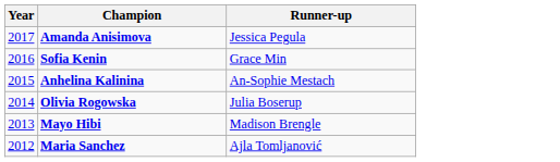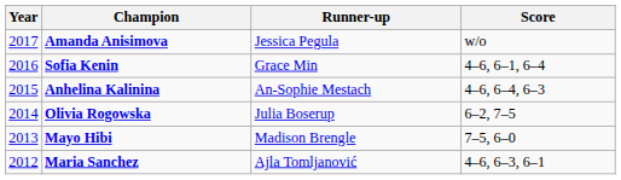+ column: Score | w/o | 4–6, 6–1, 6–4 | 4–6, 6–4, 6–3 | 6–2, 7–5 | 7–5, 6–0 | 4–6, 6–3, 6–1
